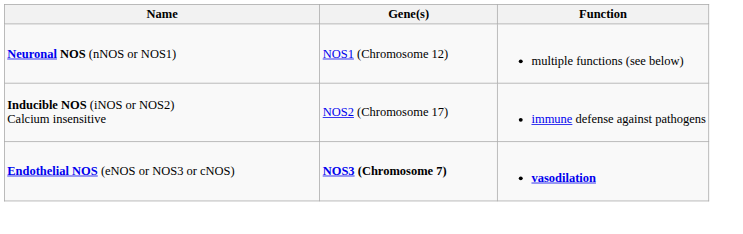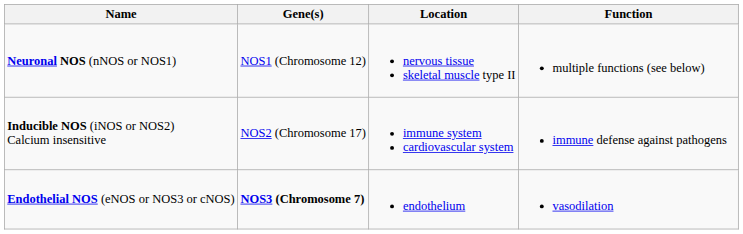+ column: Location | nervous tissue skeletal muscle type II | immune system cardiovascular system | endothelium
Endothelial NOS (eNOS or NOS3 or cNOS) | Function: bold -> normal
